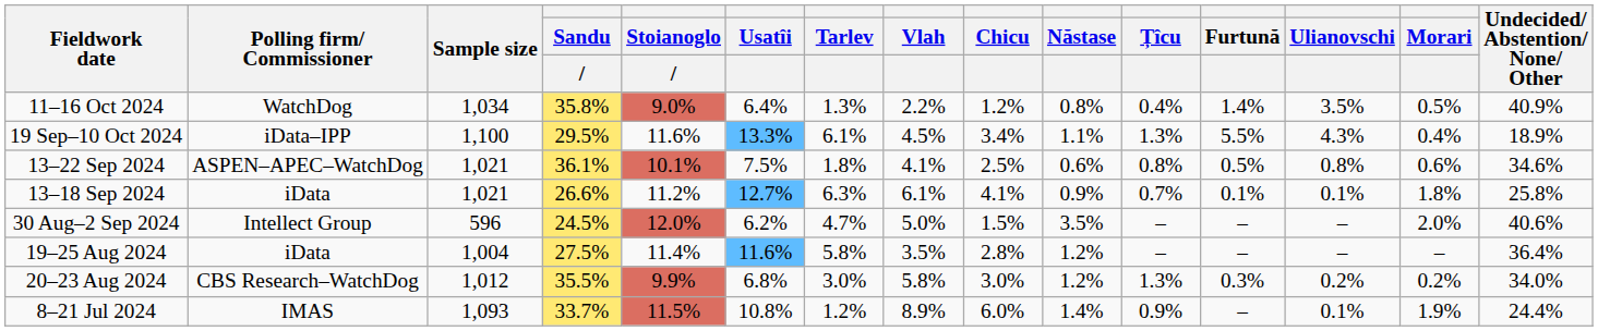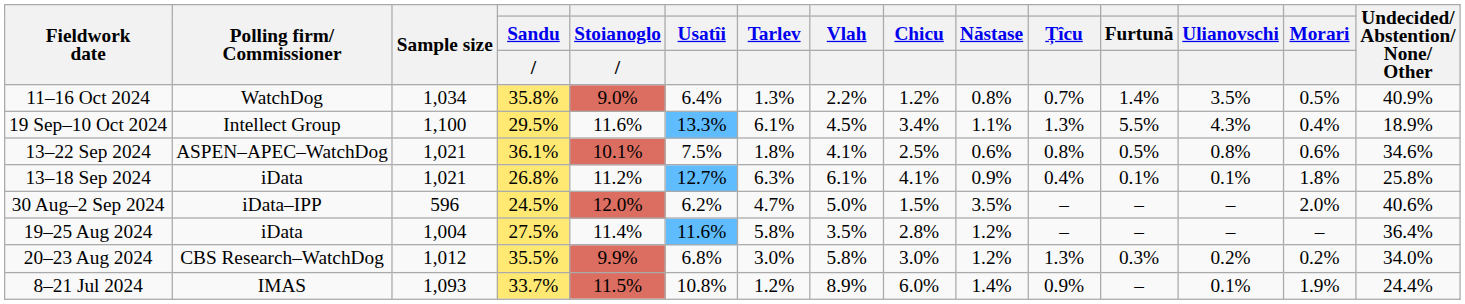11–16 Oct 2024 | Țîcu: 0.4% -> 0.7%
19 Sep–10 Oct 2024 | Polling firm/ Commissioner: iData–IPP -> Intellect Group
13–18 Sep 2024 | Sandu: 26.6% -> 26.8%
13–18 Sep 2024 | Țîcu: 0.7% -> 0.4%
30 Aug–2 Sep 2024 | Polling firm/ Commissioner: Intellect Group -> iData–IPP
